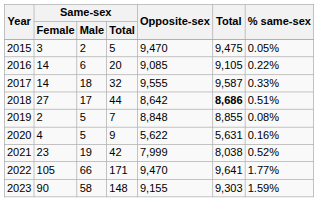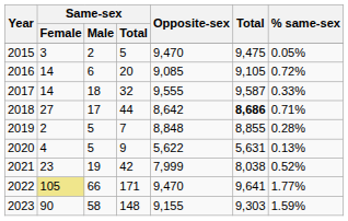2016 | % same-sex: 0.22% -> 0.72%
2018 | % same-sex: 0.51% -> 0.71%
2019 | % same-sex: 0.08% -> 0.28%
2020 | % same-sex: 0.16% -> 0.13%
2022 | Same-sex / Female: no background -> khaki background
